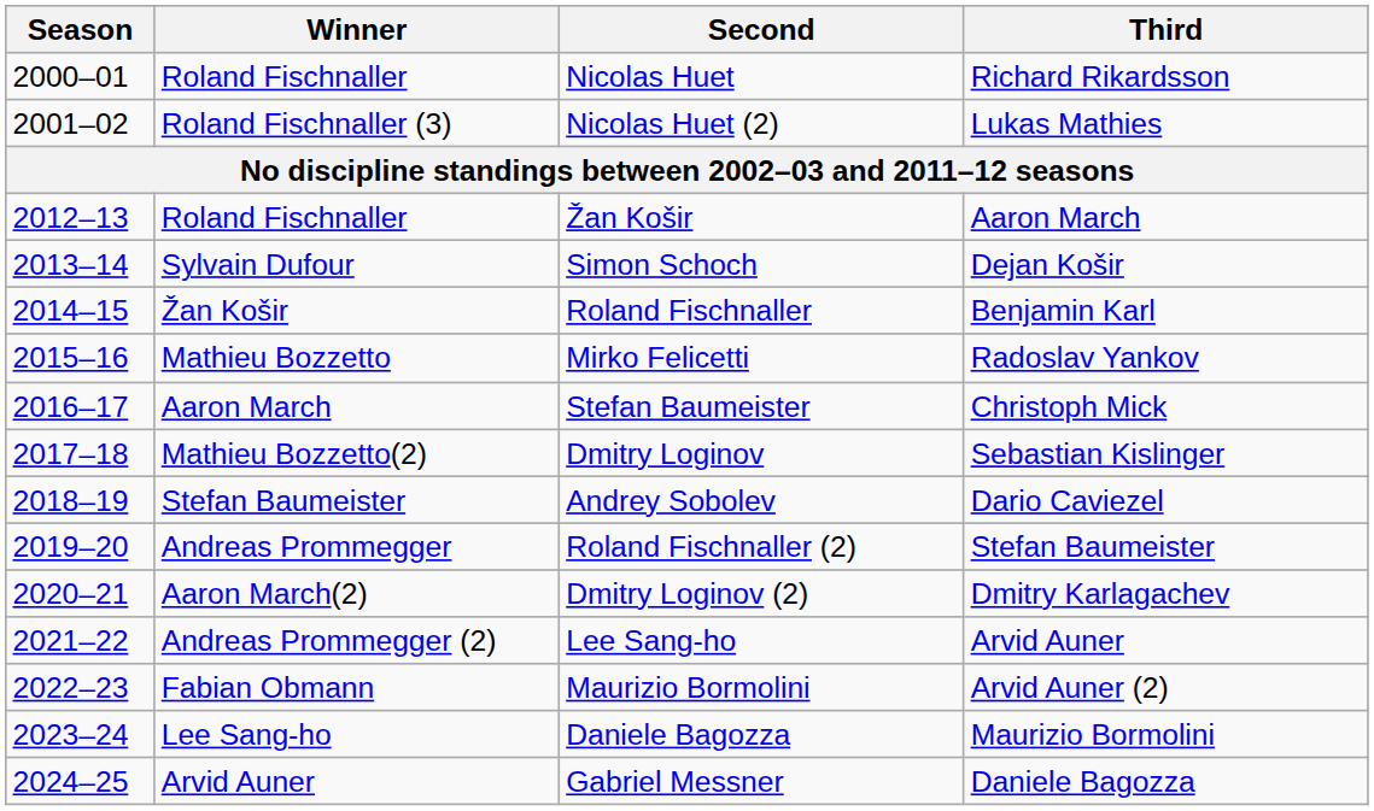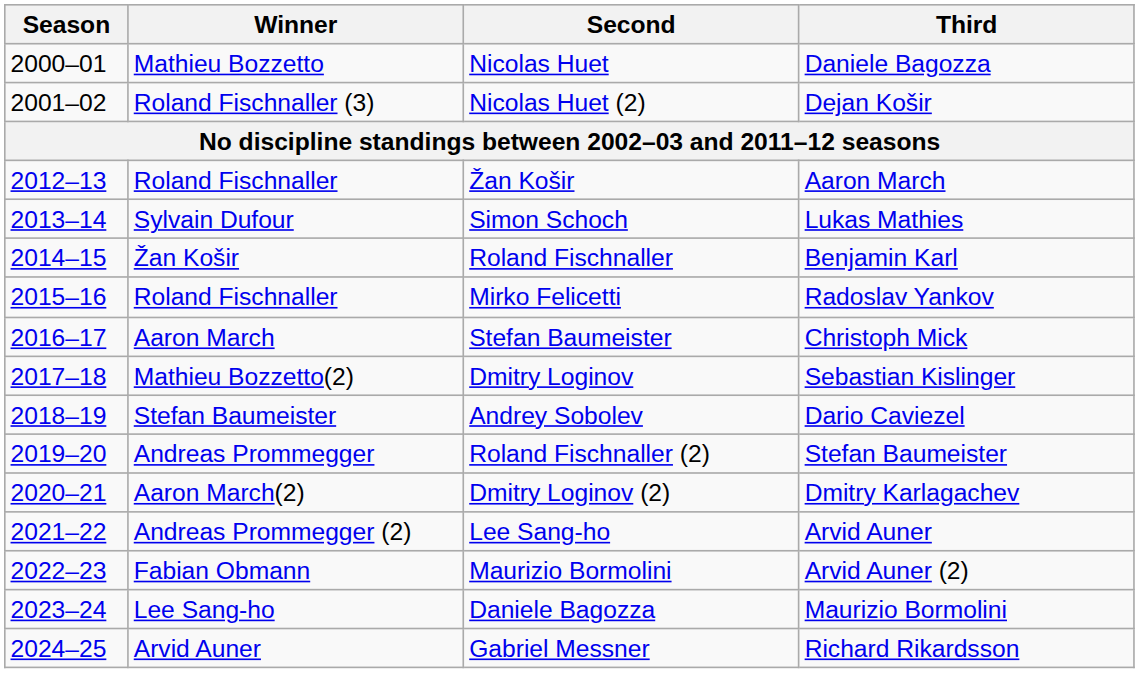Nicolas Huet | Winner: Roland Fischnaller -> Mathieu Bozzetto
Nicolas Huet | Third: Richard Rikardsson -> Daniele Bagozza
Nicolas Huet (2) | Third: Lukas Mathies -> Dejan Košir
Simon Schoch | Third: Dejan Košir -> Lukas Mathies
Mirko Felicetti | Winner: Mathieu Bozzetto -> Roland Fischnaller
Gabriel Messner | Third: Daniele Bagozza -> Richard Rikardsson
